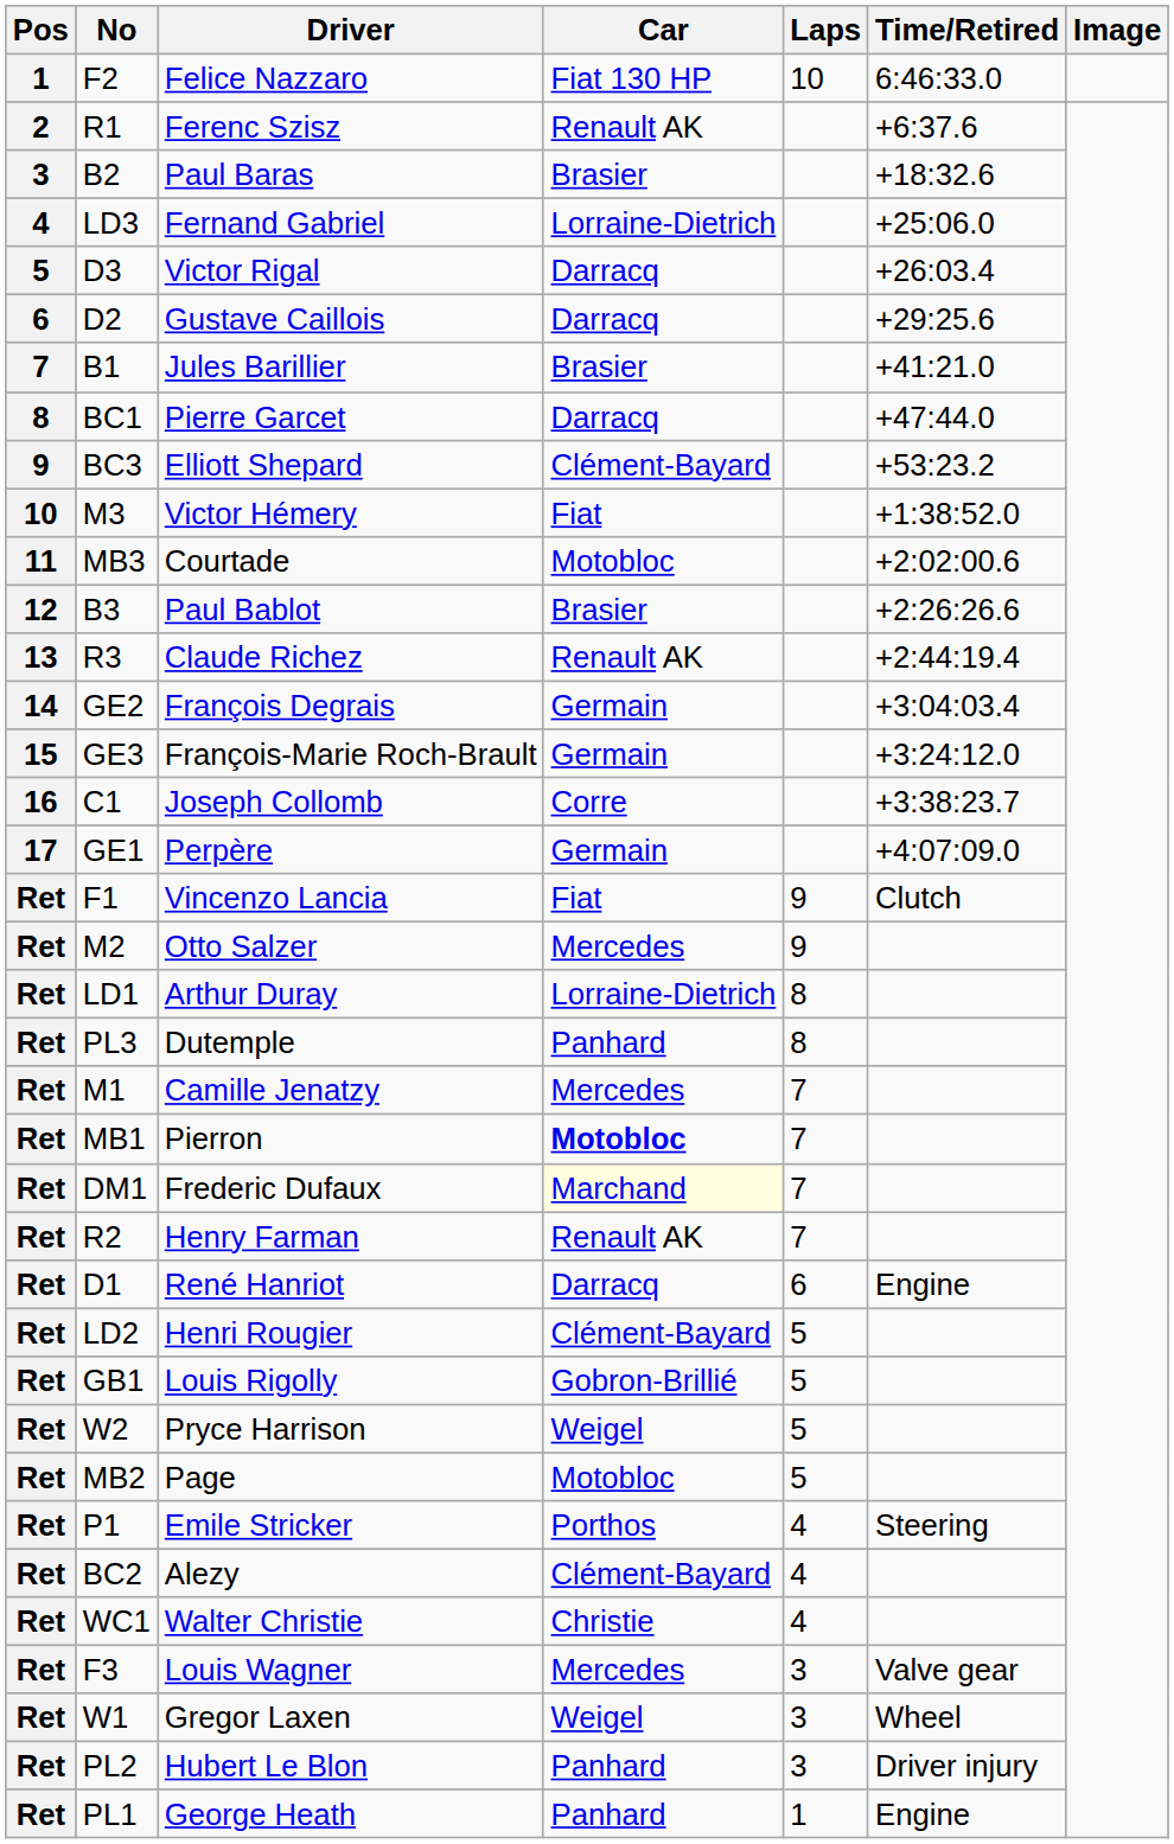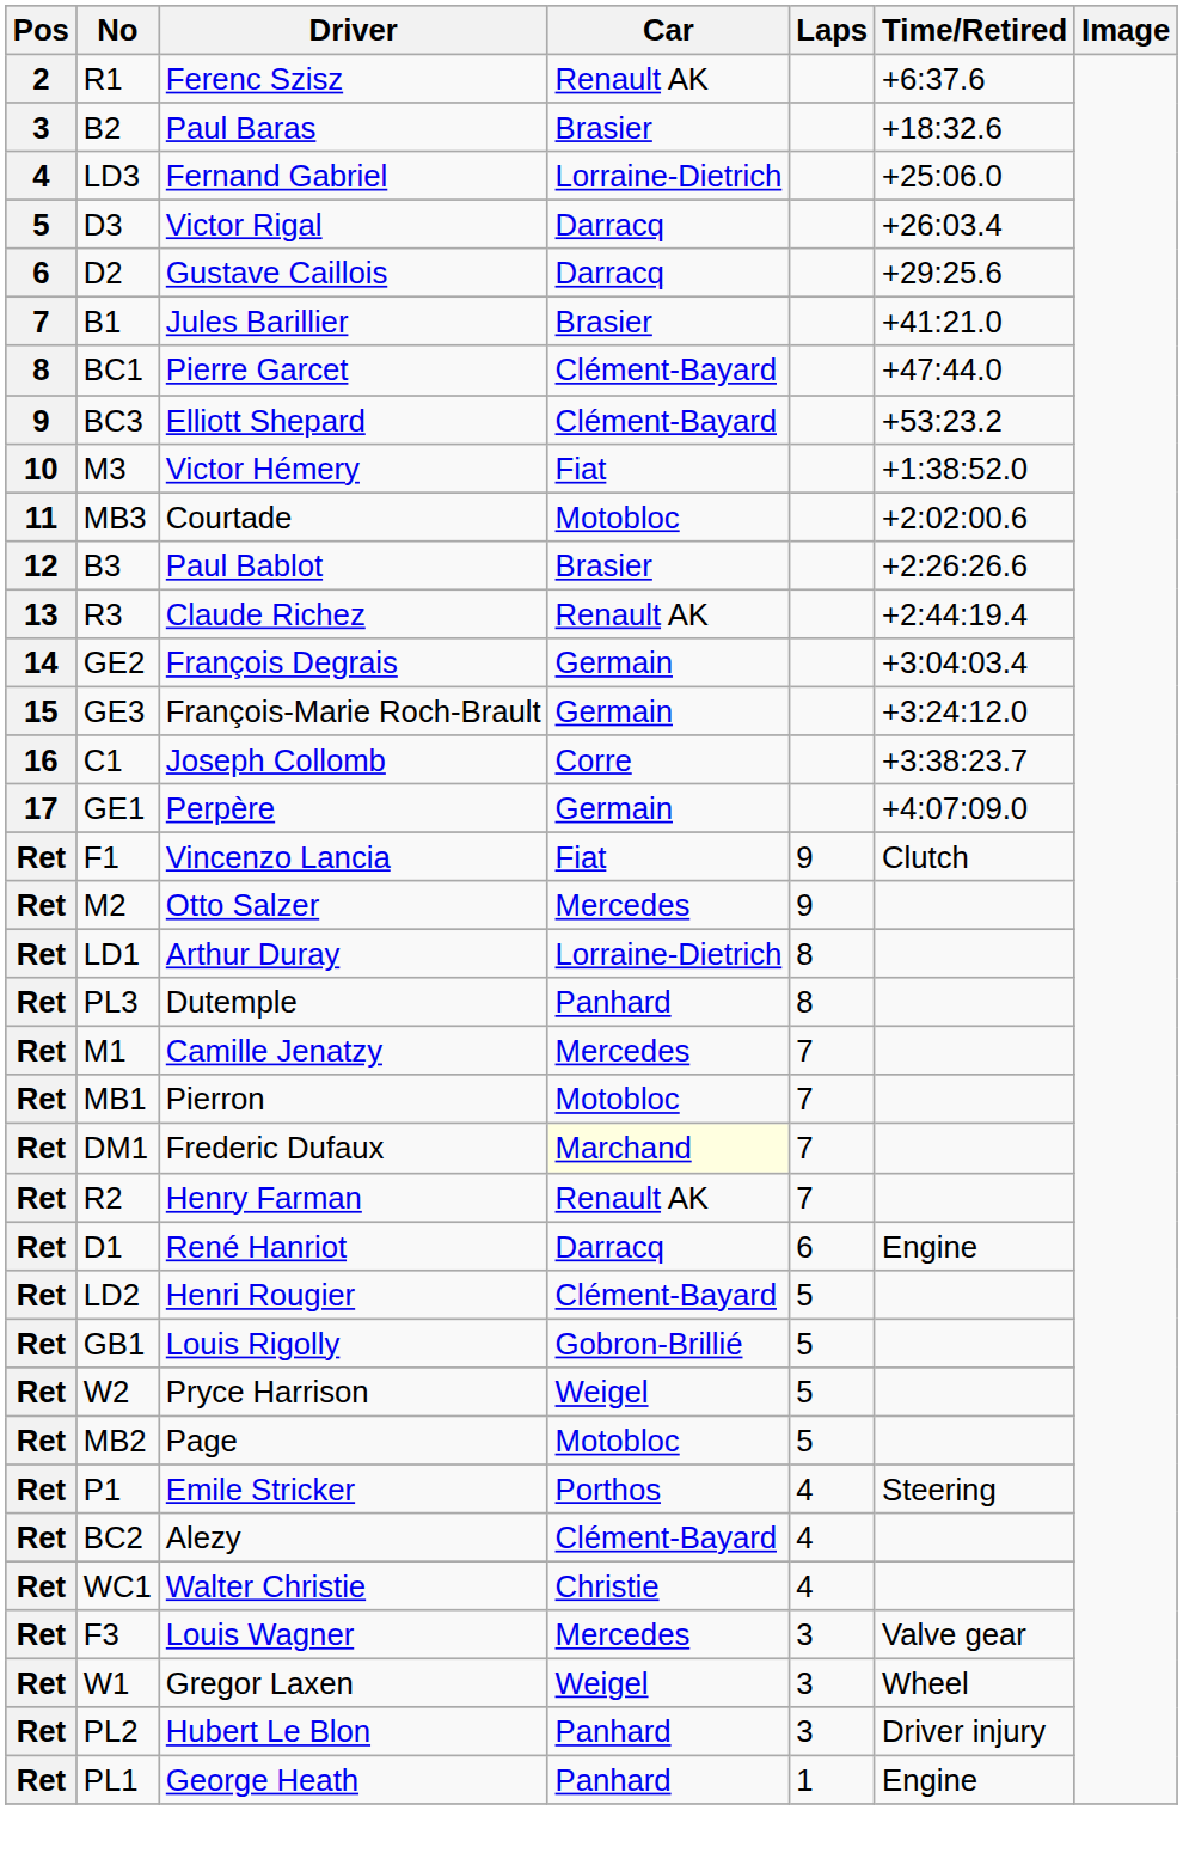- row: 1 | F2 | Felice Nazzaro | Fiat 130 HP | 10 | 6:46:33.0
Pierre Garcet | Car: Darracq -> Clément-Bayard
Pierron | Car: bold -> normal
